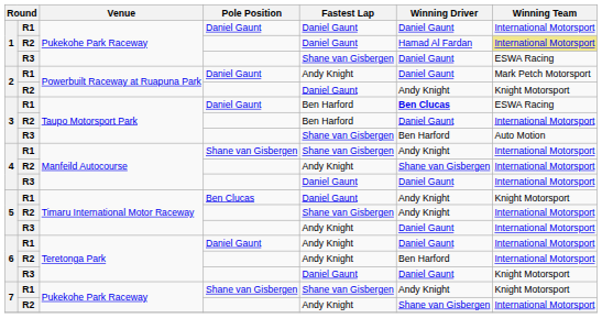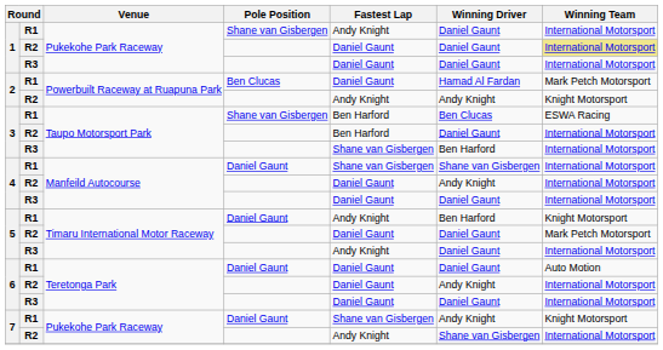1 / R1 | Pole Position: Daniel Gaunt -> Shane van Gisbergen
1 / R1 | Fastest Lap: Daniel Gaunt -> Andy Knight
1 / R2 | Winning Driver: Hamad Al Fardan -> Daniel Gaunt
1 / R3 | Fastest Lap: Shane van Gisbergen -> Daniel Gaunt
1 / R3 | Winning Team: ESWA Racing -> International Motorsport
2 / R1 | Pole Position: Daniel Gaunt -> Ben Clucas
2 / R1 | Fastest Lap: Andy Knight -> Daniel Gaunt
2 / R1 | Winning Driver: Daniel Gaunt -> Hamad Al Fardan
2 / R2 | Fastest Lap: Daniel Gaunt -> Andy Knight
3 / R1 | Pole Position: Daniel Gaunt -> Shane van Gisbergen
3 / R1 | Winning Driver: bold -> normal
3 / R3 | Winning Team: Auto Motion -> International Motorsport
4 / R1 | Pole Position: Shane van Gisbergen -> Daniel Gaunt
4 / R1 | Winning Driver: Andy Knight -> Shane van Gisbergen
4 / R2 | Fastest Lap: Andy Knight -> Daniel Gaunt
4 / R2 | Winning Driver: Shane van Gisbergen -> Andy Knight
5 / R1 | Pole Position: Ben Clucas -> Daniel Gaunt
5 / R1 | Fastest Lap: Daniel Gaunt -> Andy Knight
5 / R1 | Winning Driver: Andy Knight -> Ben Harford
5 / R2 | Fastest Lap: Shane van Gisbergen -> Daniel Gaunt
5 / R2 | Winning Driver: Andy Knight -> Daniel Gaunt
5 / R2 | Winning Team: International Motorsport -> Mark Petch Motorsport
6 / R1 | Fastest Lap: Andy Knight -> Daniel Gaunt
6 / R1 | Winning Team: International Motorsport -> Auto Motion
6 / R2 | Fastest Lap: Andy Knight -> Daniel Gaunt
6 / R2 | Winning Driver: Ben Harford -> Andy Knight
6 / R3 | Winning Team: Knight Motorsport -> International Motorsport
7 / R1 | Pole Position: Shane van Gisbergen -> Daniel Gaunt
